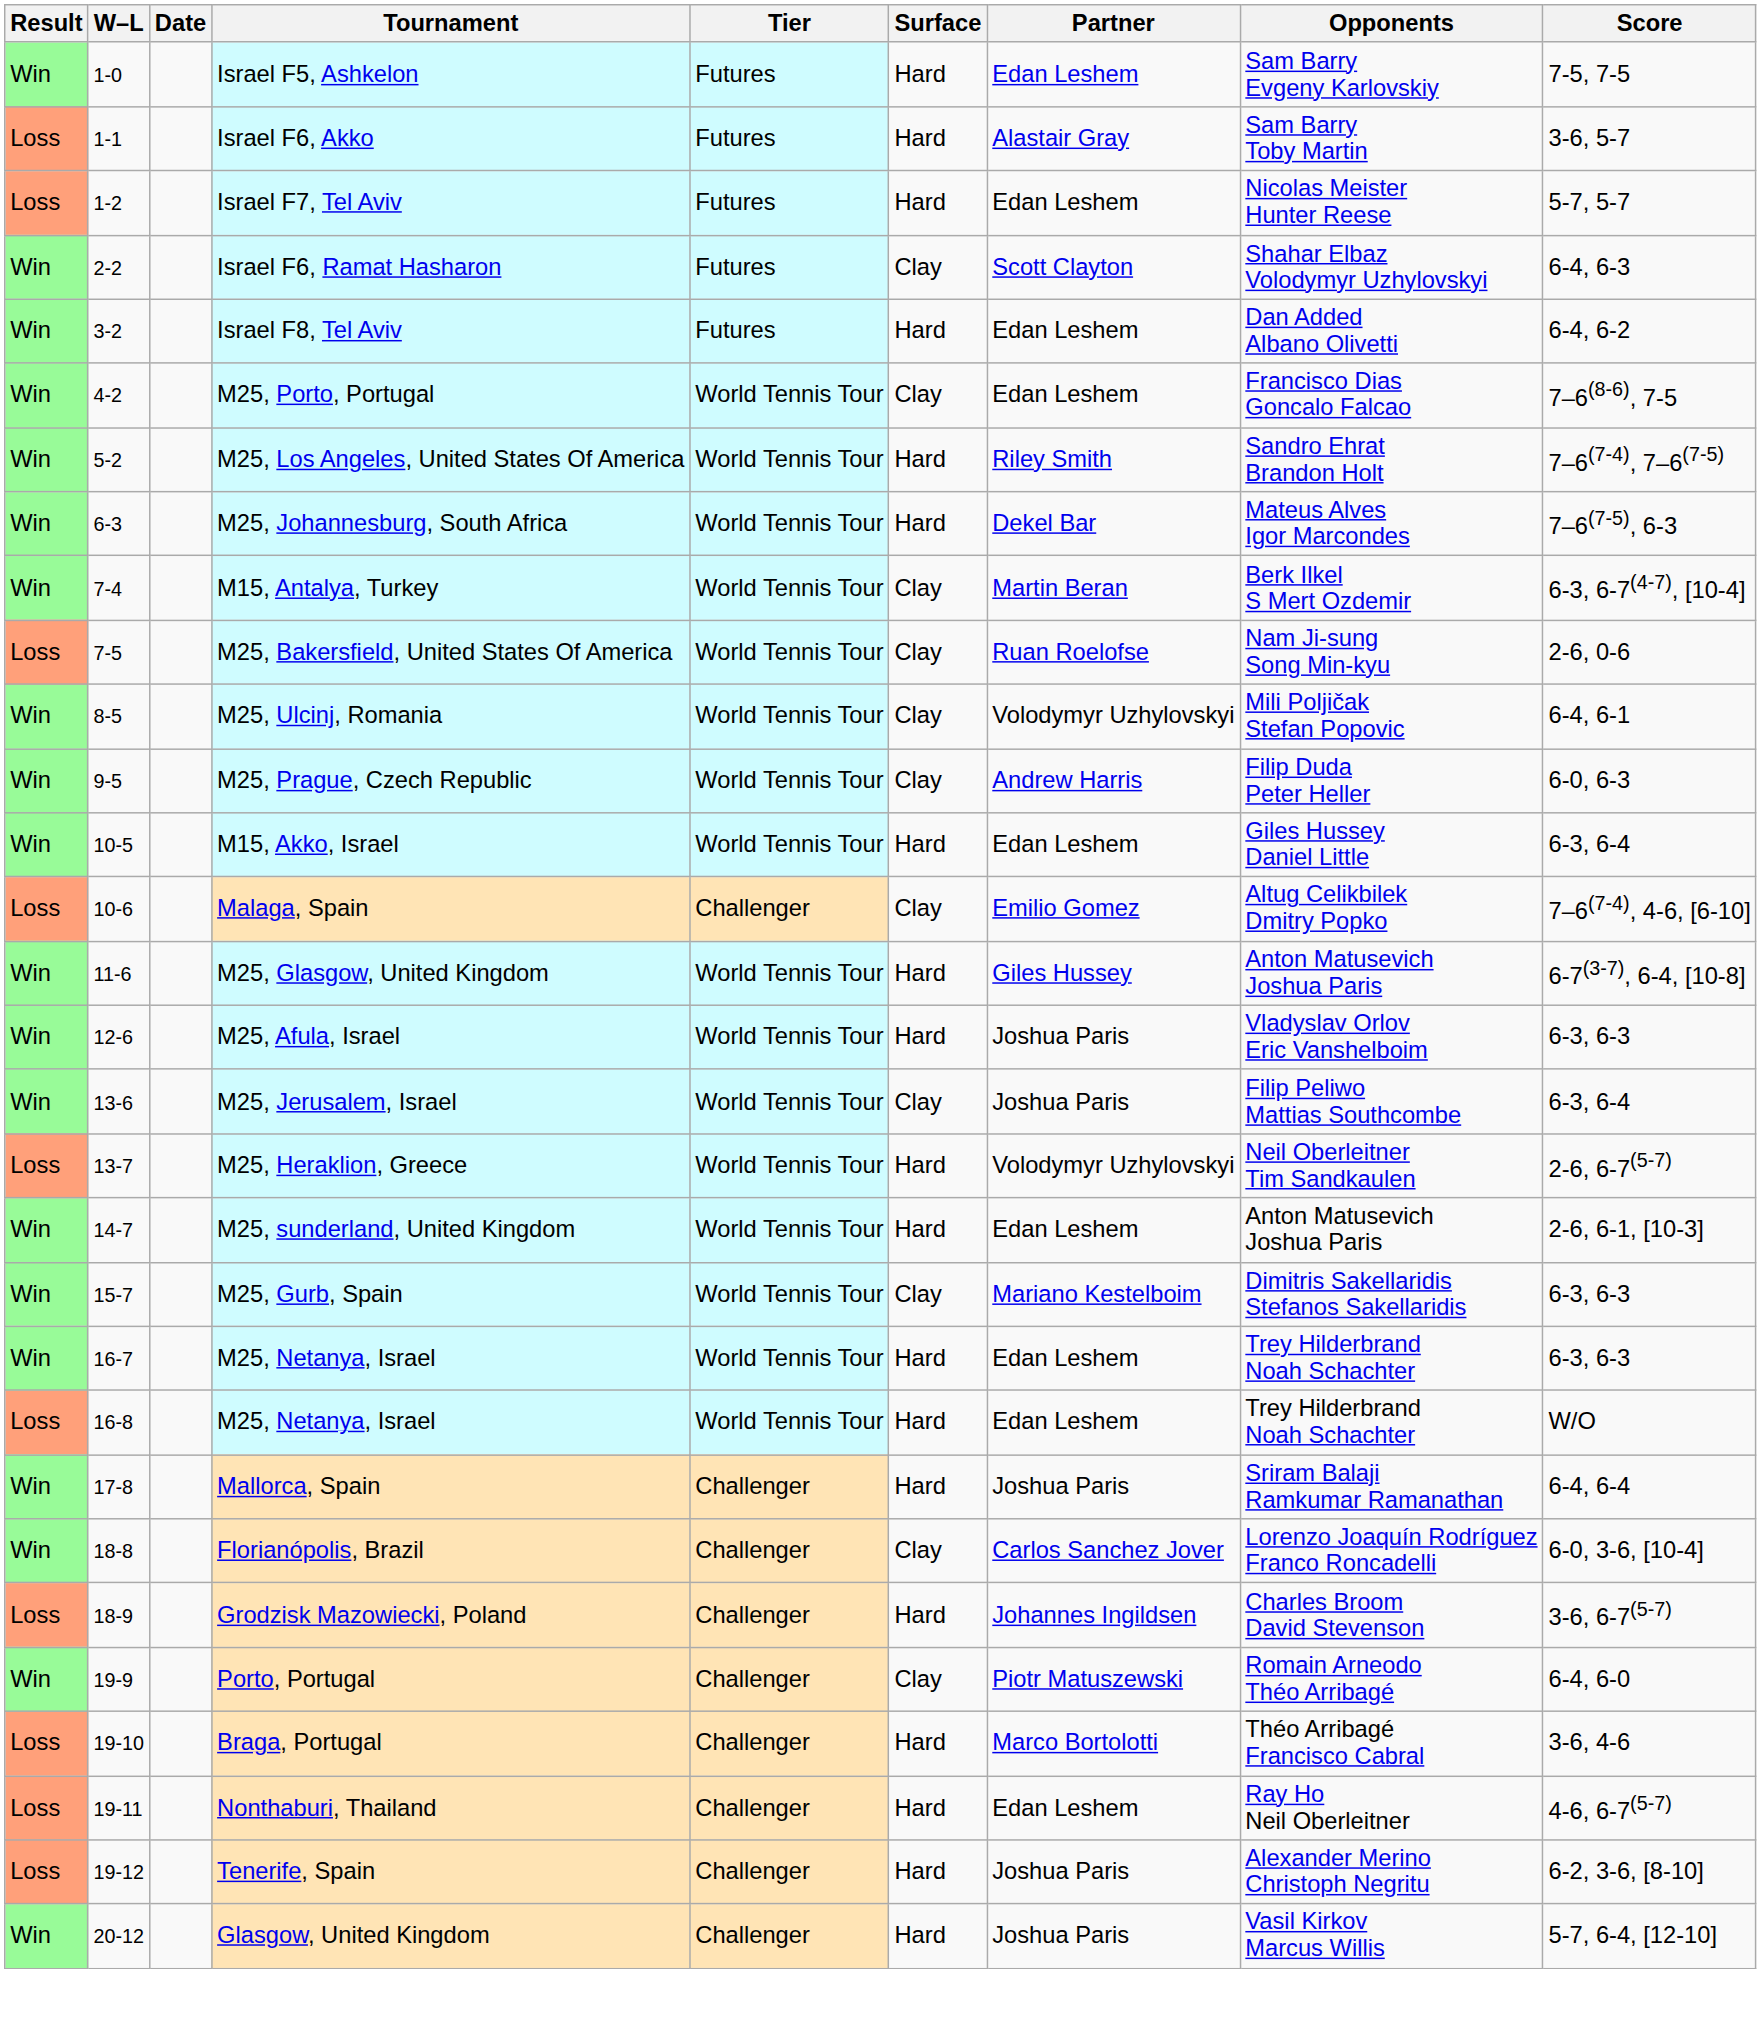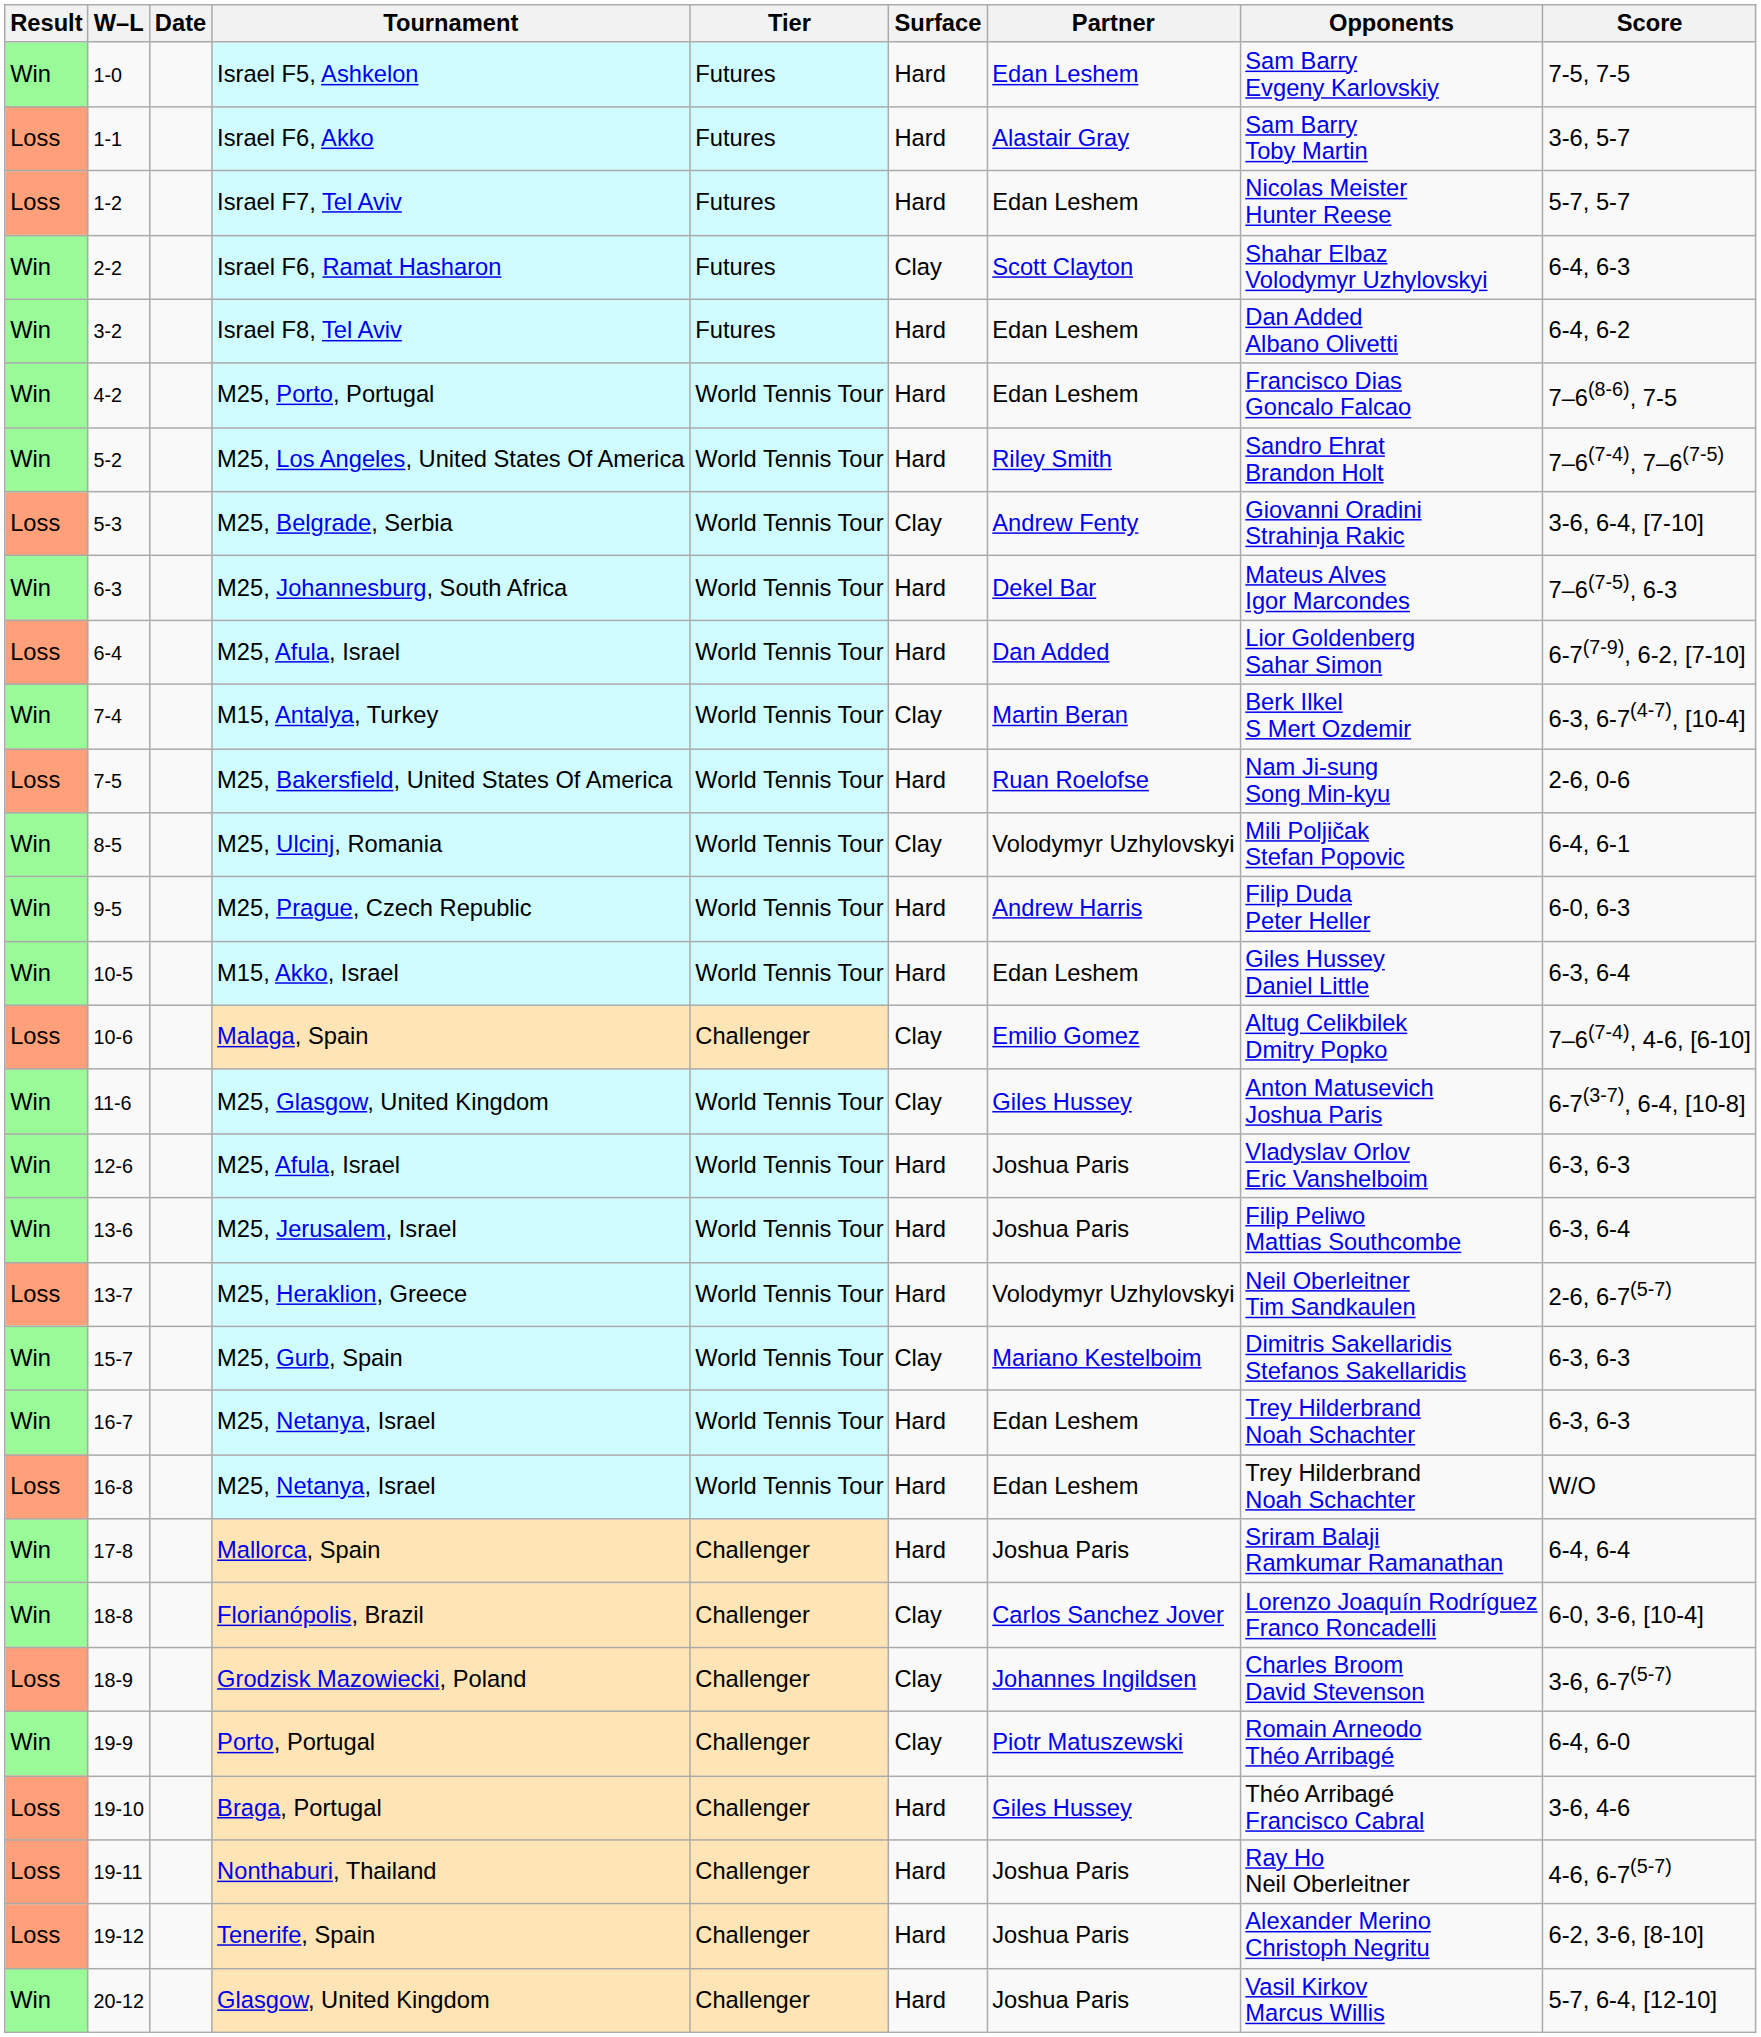M25, Porto, Portugal | Surface: Clay -> Hard
+ row: Loss | 5-3 | M25, Belgrade, Serbia | World Tennis Tour | Clay | Andrew Fenty | Giovanni Oradini Strahinja Rakic | 3-6, 6-4, [7-10]
+ row: Loss | 6-4 | M25, Afula, Israel | World Tennis Tour | Hard | Dan Added | Lior Goldenberg Sahar Simon | 6-7(7-9), 6-2, [7-10]
M25, Bakersfield, United States Of America | Surface: Clay -> Hard
M25, Prague, Czech Republic | Surface: Clay -> Hard
M25, Glasgow, United Kingdom | Surface: Hard -> Clay
M25, Jerusalem, Israel | Surface: Clay -> Hard
- row: Win | 14-7 | M25, sunderland, United Kingdom | World Tennis Tour | Hard | Edan Leshem | Anton Matusevich Joshua Paris | 2-6, 6-1, [10-3]
Grodzisk Mazowiecki, Poland | Surface: Hard -> Clay
Braga, Portugal | Partner: Marco Bortolotti -> Giles Hussey
Nonthaburi, Thailand | Partner: Edan Leshem -> Joshua Paris
